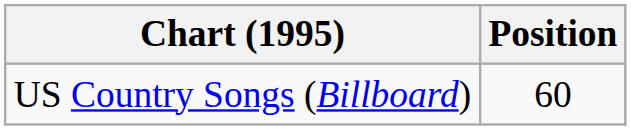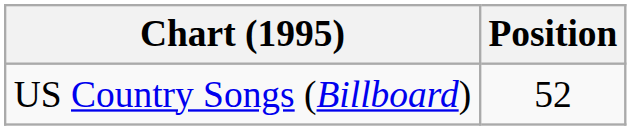US Country Songs (Billboard) | Position: 60 -> 52
